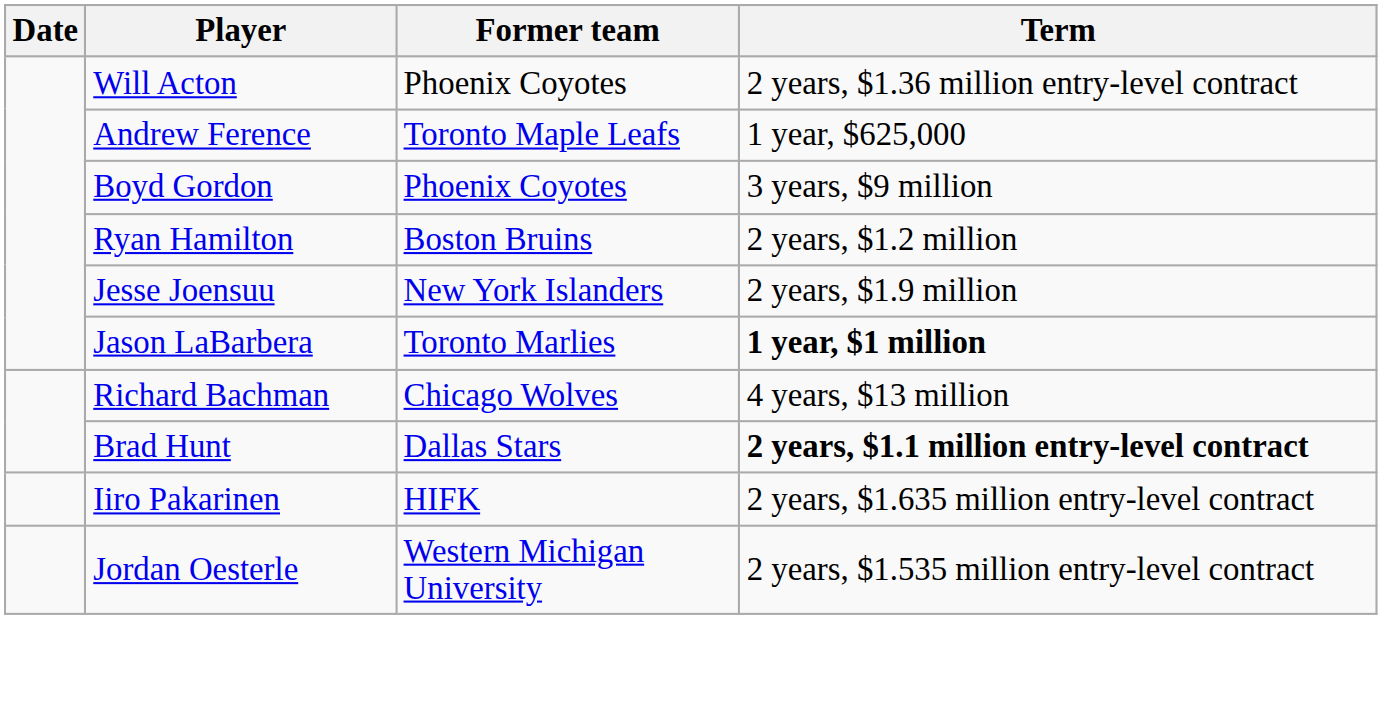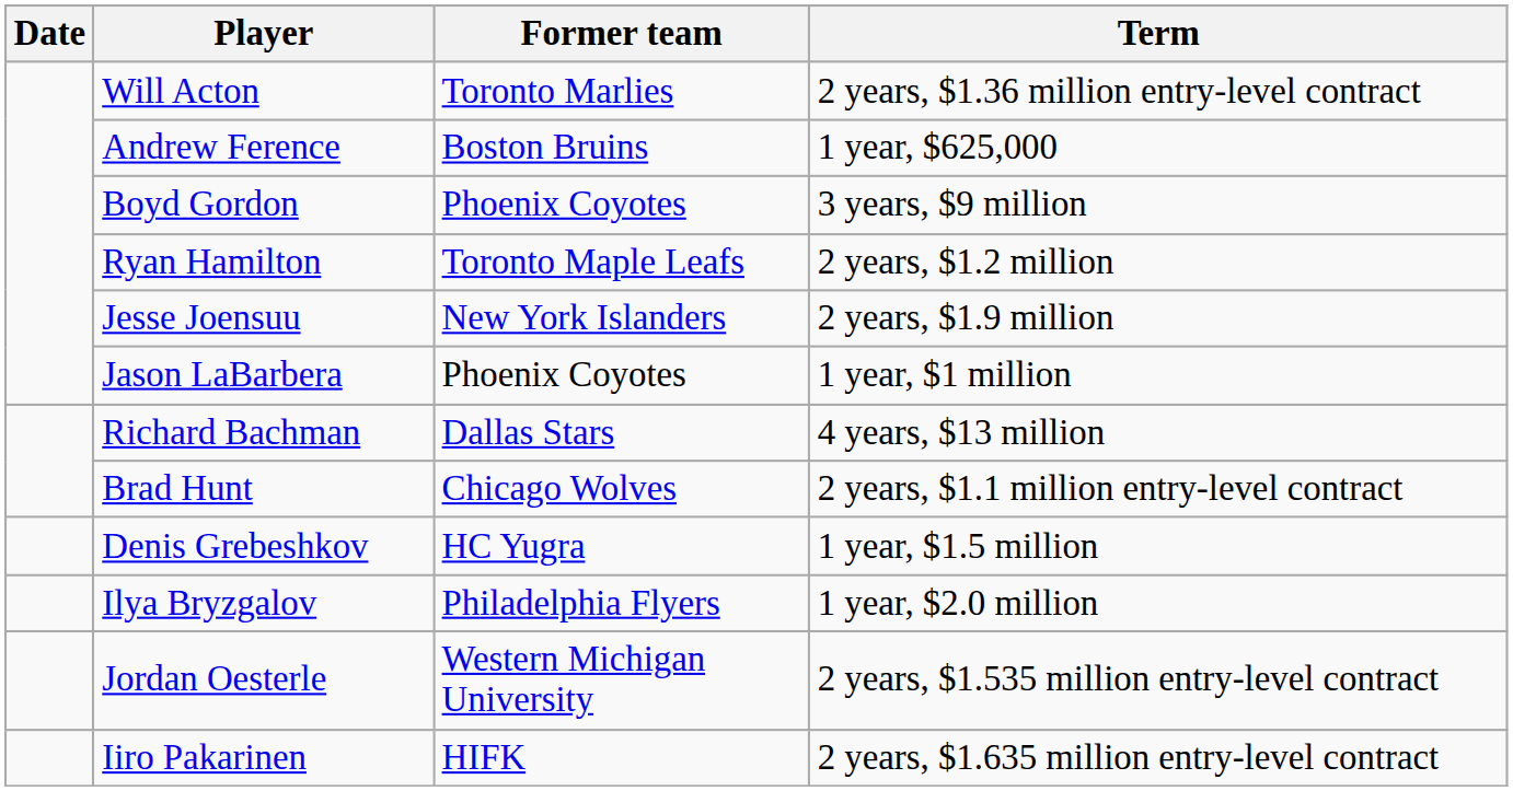Will Acton | Former team: Phoenix Coyotes -> Toronto Marlies
Andrew Ference | Former team: Toronto Maple Leafs -> Boston Bruins
Ryan Hamilton | Former team: Boston Bruins -> Toronto Maple Leafs
Jason LaBarbera | Former team: Toronto Marlies -> Phoenix Coyotes
Jason LaBarbera | Term: bold -> normal
Richard Bachman | Former team: Chicago Wolves -> Dallas Stars
Brad Hunt | Former team: Dallas Stars -> Chicago Wolves
Brad Hunt | Term: bold -> normal
+ row: Denis Grebeshkov | HC Yugra | 1 year, $1.5 million
+ row: Ilya Bryzgalov | Philadelphia Flyers | 1 year, $2.0 million
rows swapped: Jordan Oesterle <-> Iiro Pakarinen
